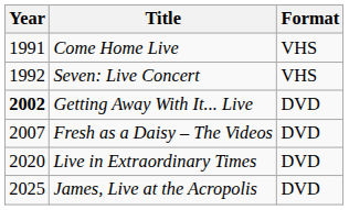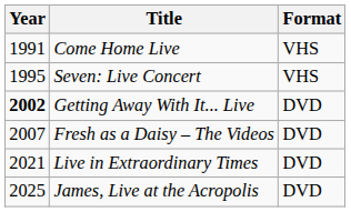Seven: Live Concert | Year: 1992 -> 1995
Live in Extraordinary Times | Year: 2020 -> 2021
